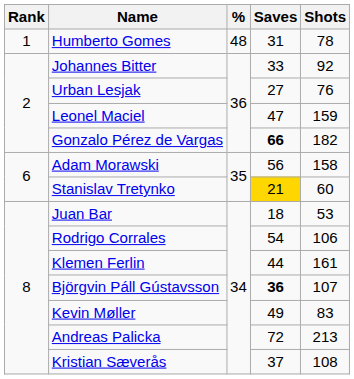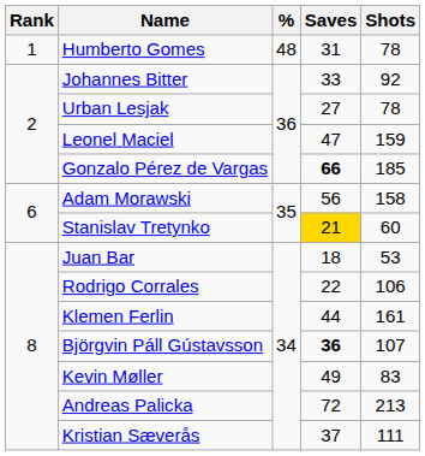Urban Lesjak | Shots: 76 -> 78
Gonzalo Pérez de Vargas | Shots: 182 -> 185
Rodrigo Corrales | Saves: 54 -> 22
Kristian Sæverås | Shots: 108 -> 111
